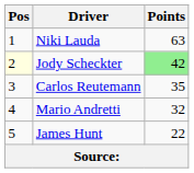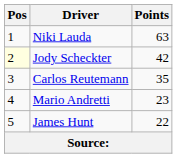Jody Scheckter | Points: lightgreen background -> no background
Mario Andretti | Points: 32 -> 23
